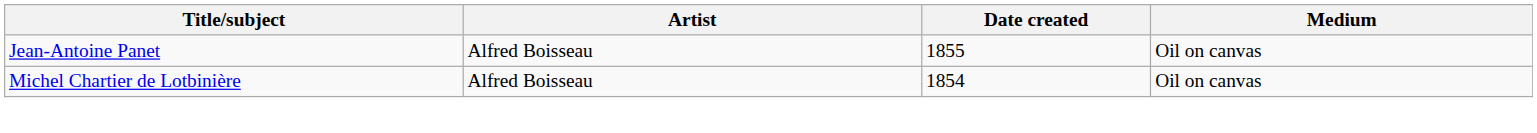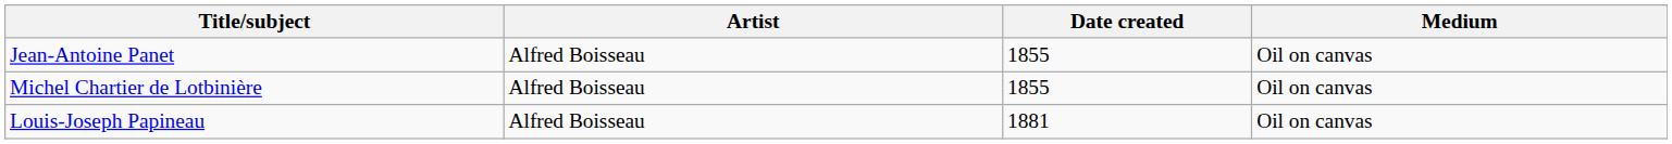Michel Chartier de Lotbinière | Date created: 1854 -> 1855
+ row: Louis-Joseph Papineau | Alfred Boisseau | 1881 | Oil on canvas
